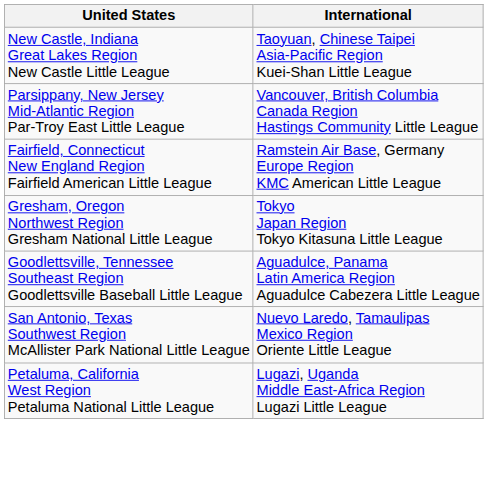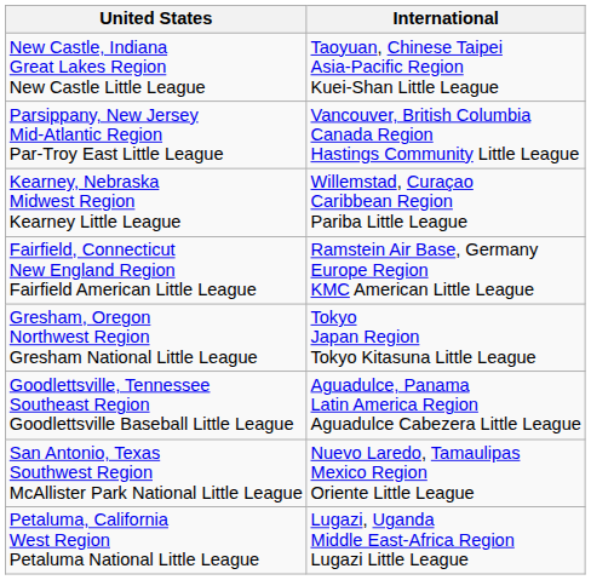+ row: Kearney, Nebraska Midwest Region Kearney Little League | Willemstad, Curaçao Caribbean Region Pariba Little League
